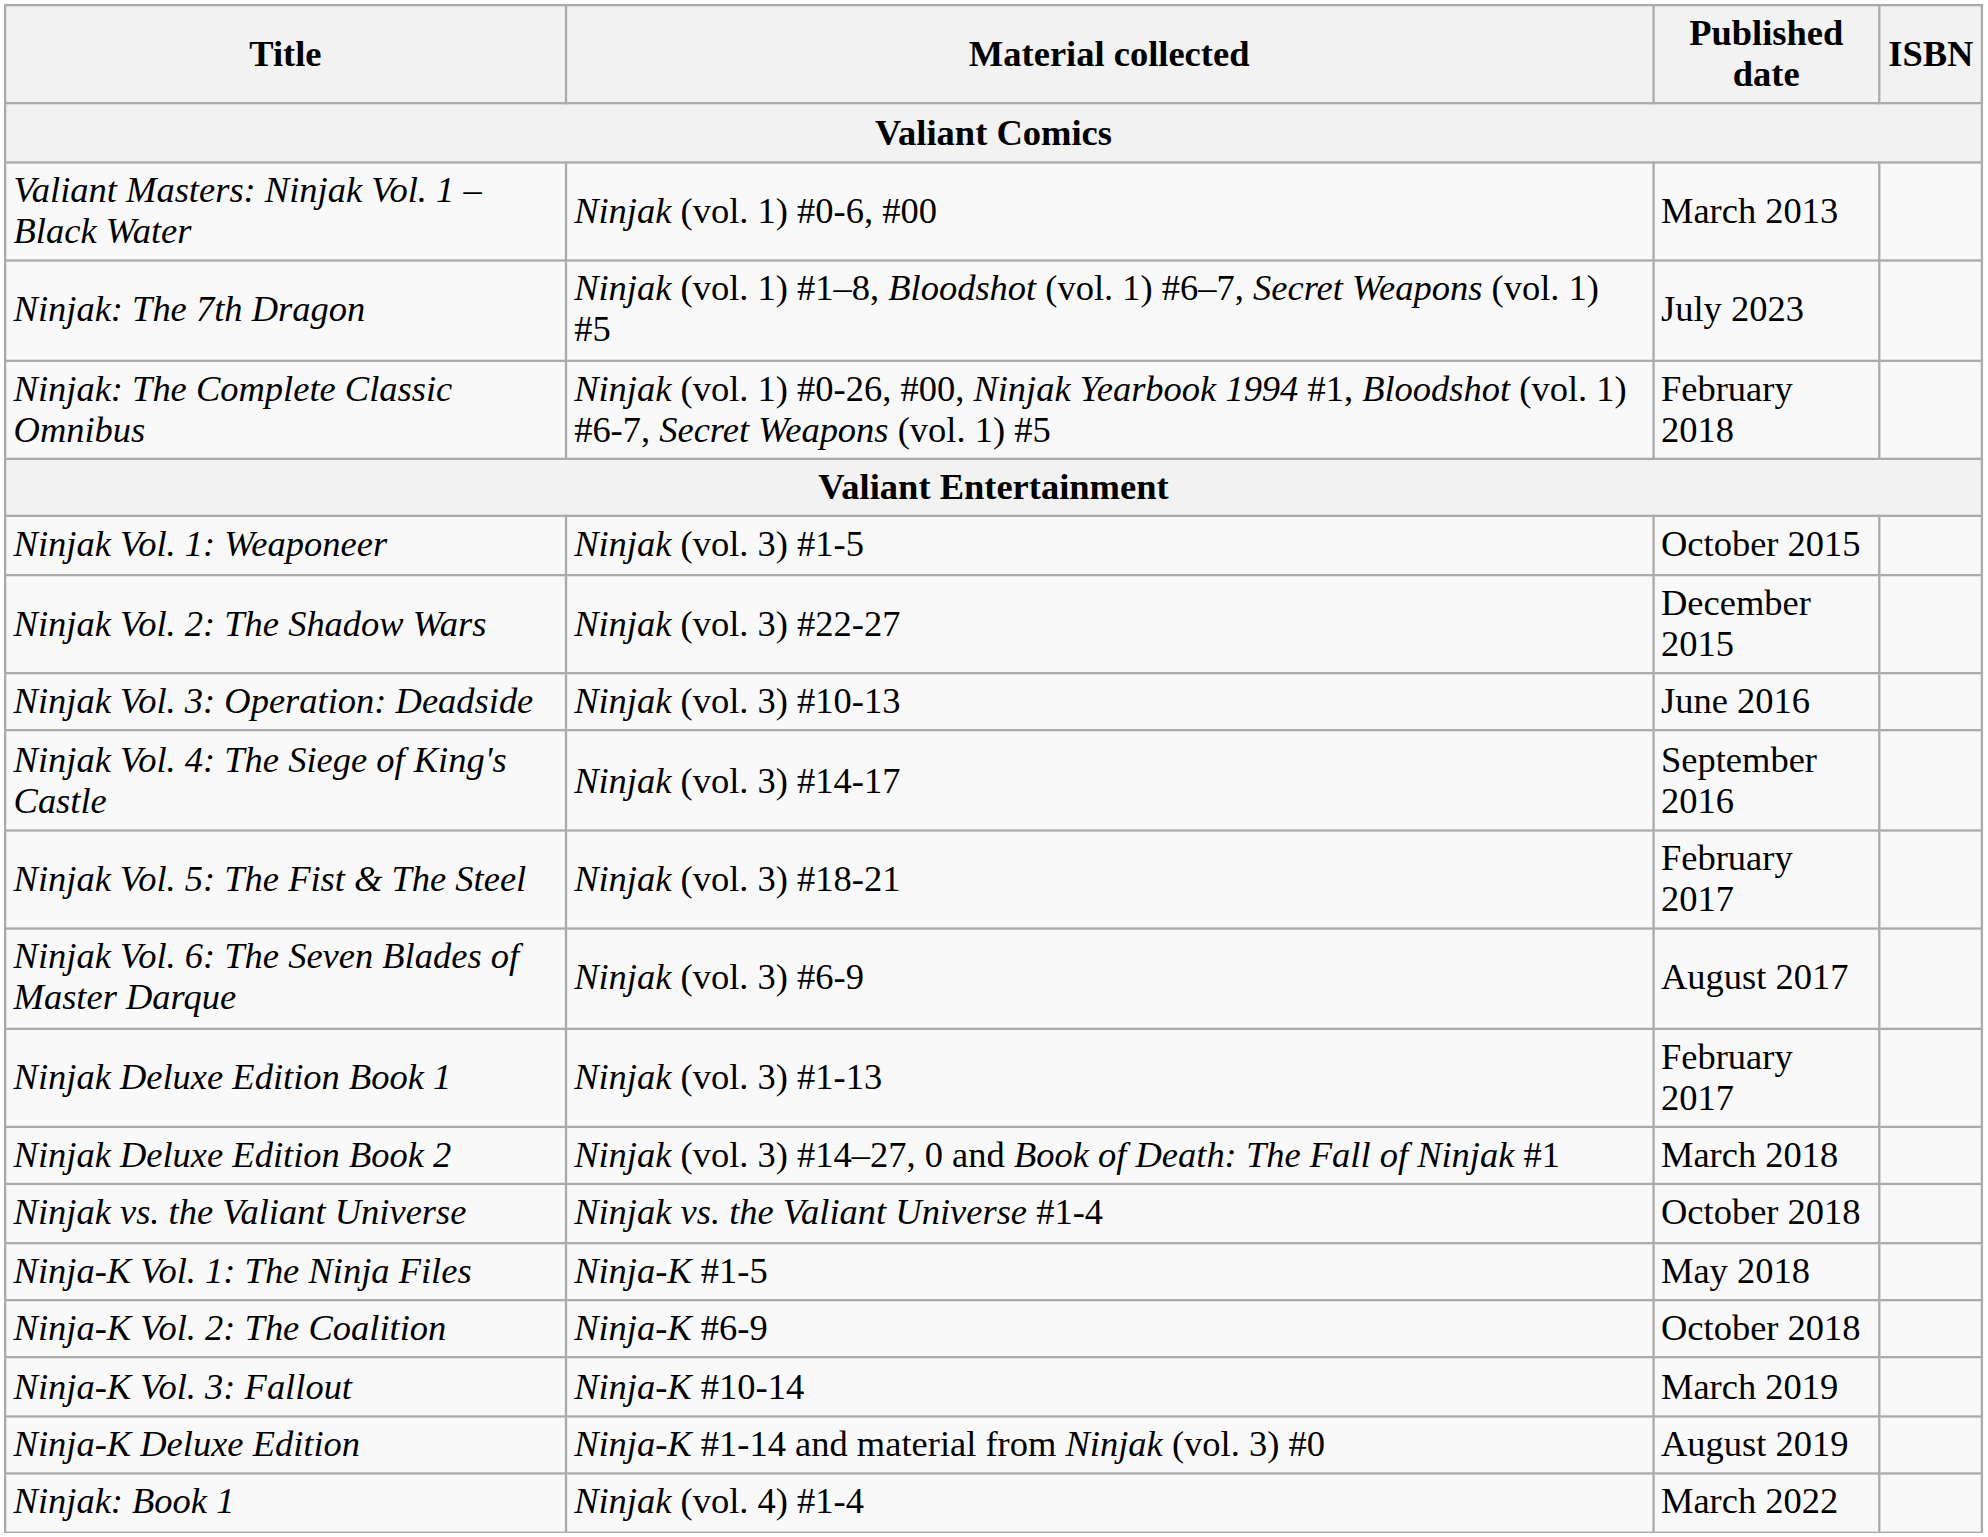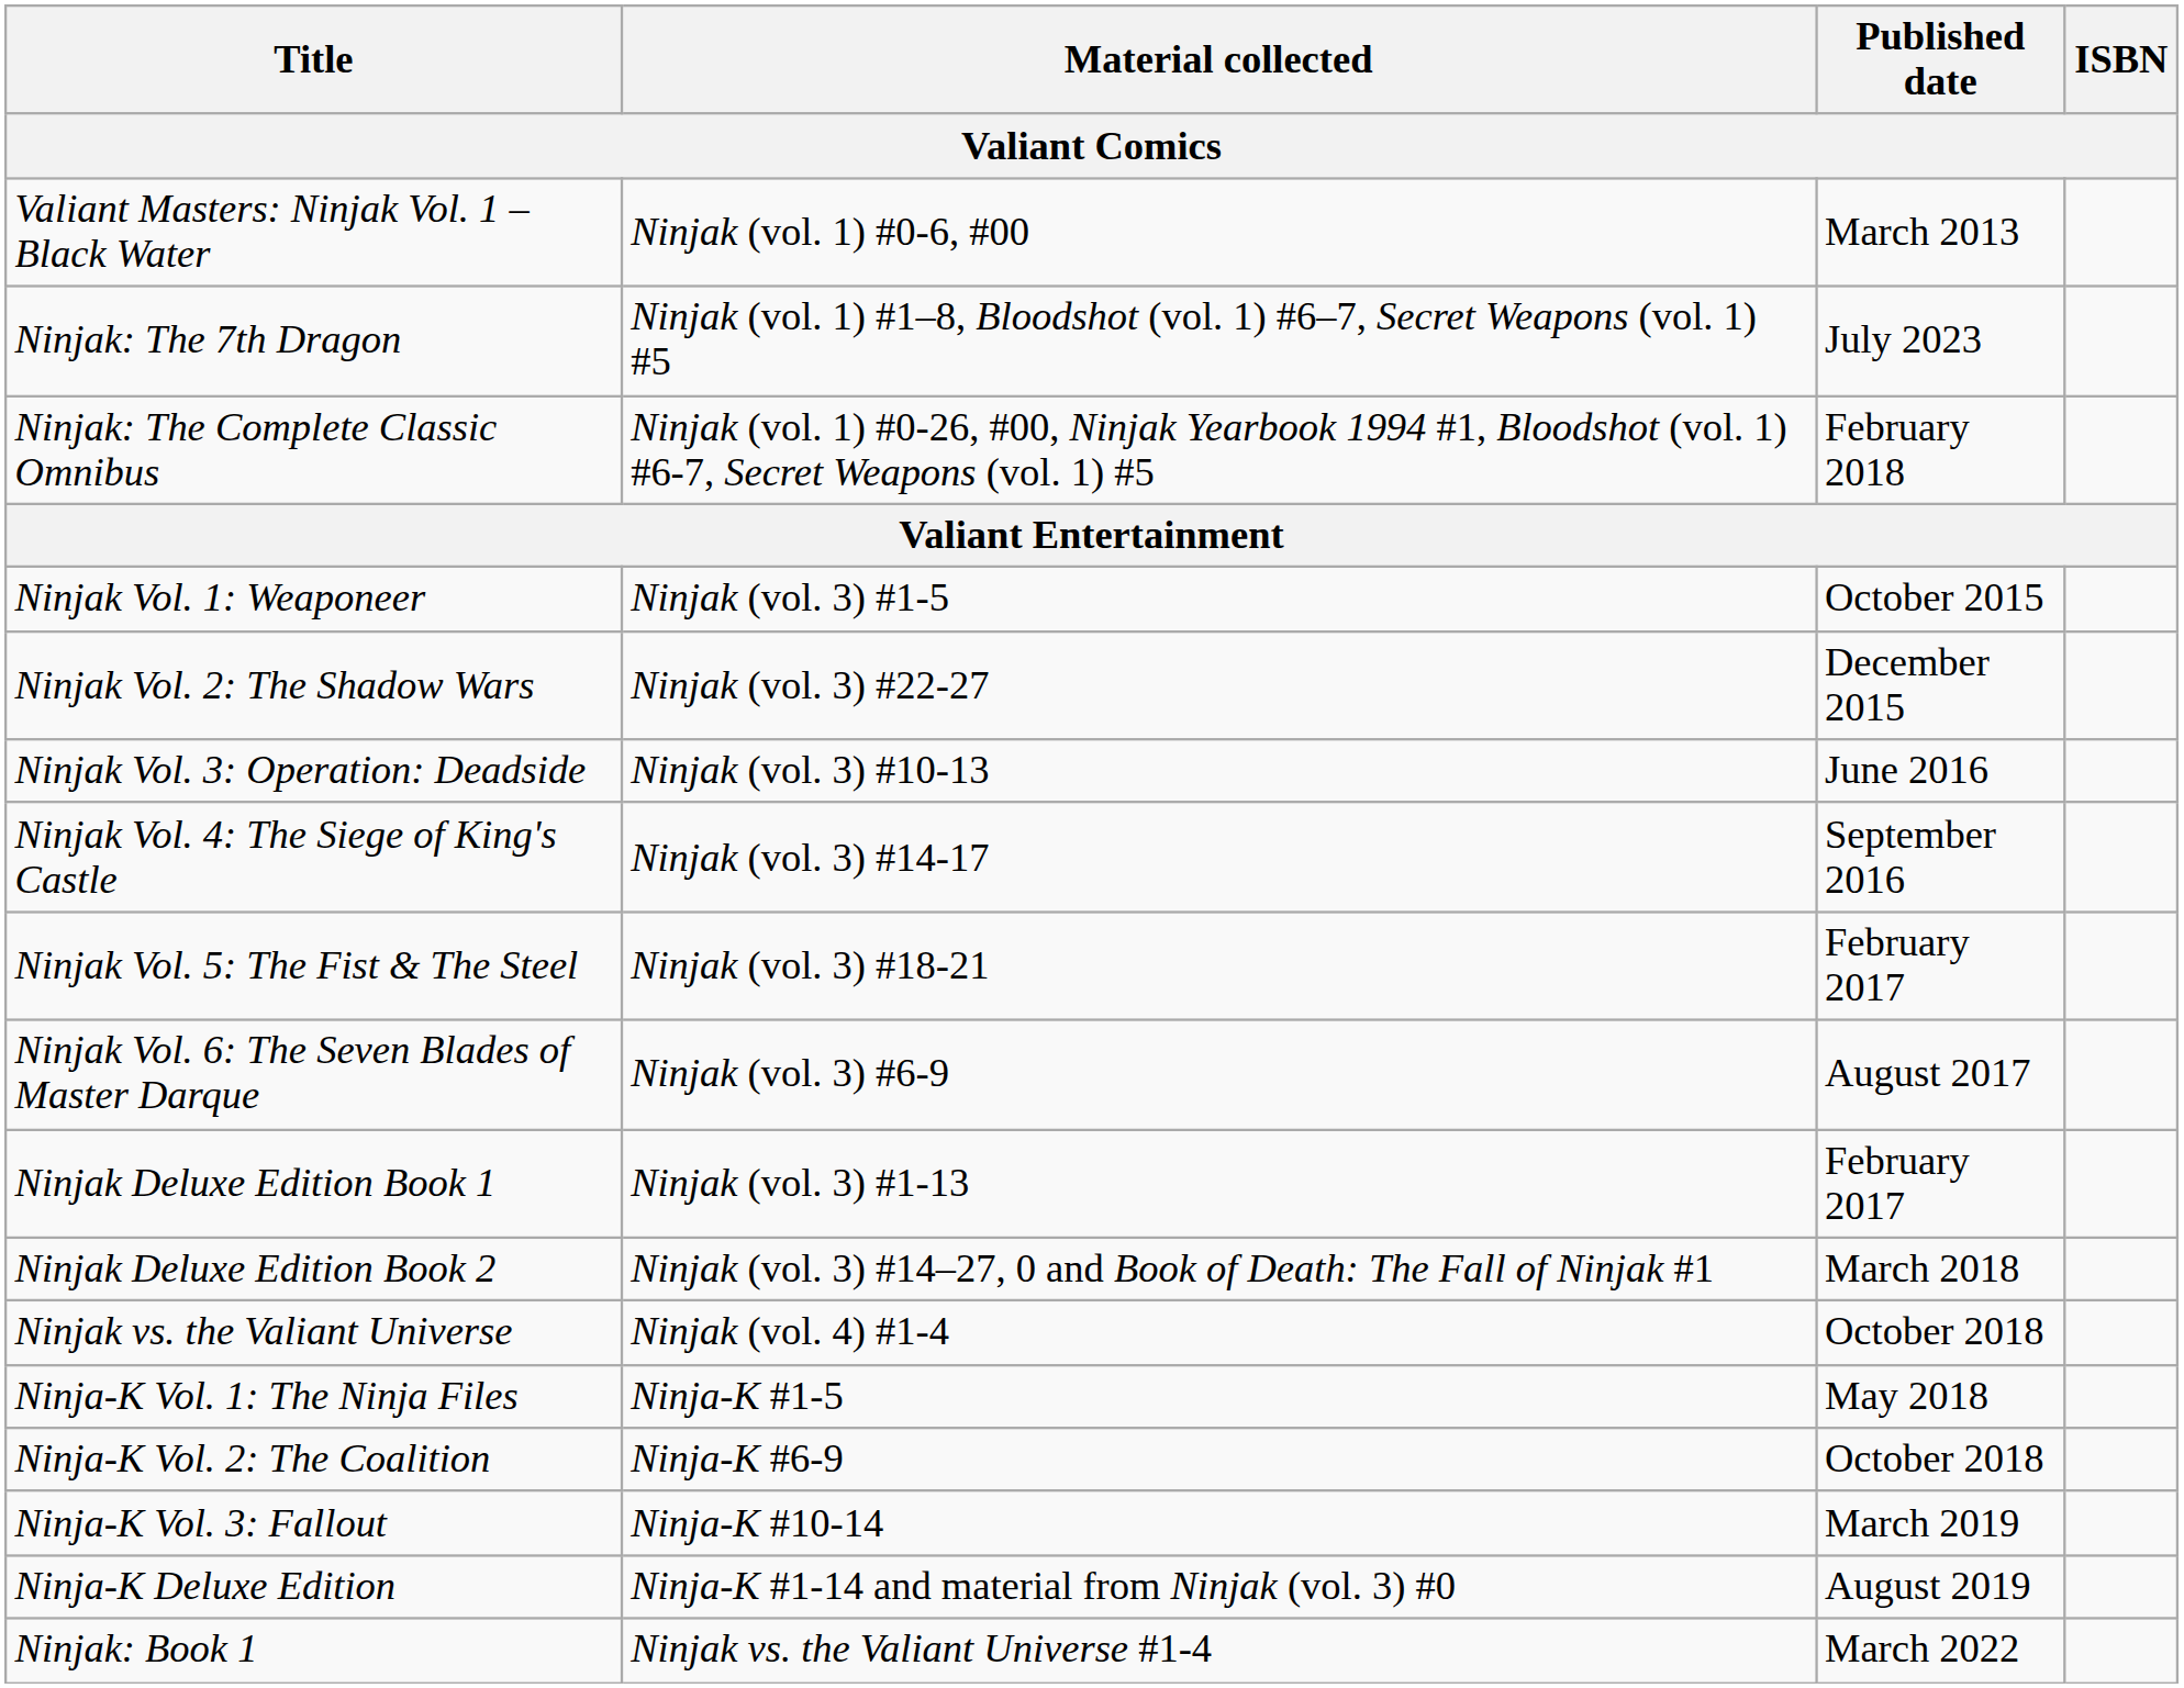Ninjak vs. the Valiant Universe | Material collected: Ninjak vs. the Valiant Universe #1-4 -> Ninjak (vol. 4) #1-4
Ninjak: Book 1 | Material collected: Ninjak (vol. 4) #1-4 -> Ninjak vs. the Valiant Universe #1-4
